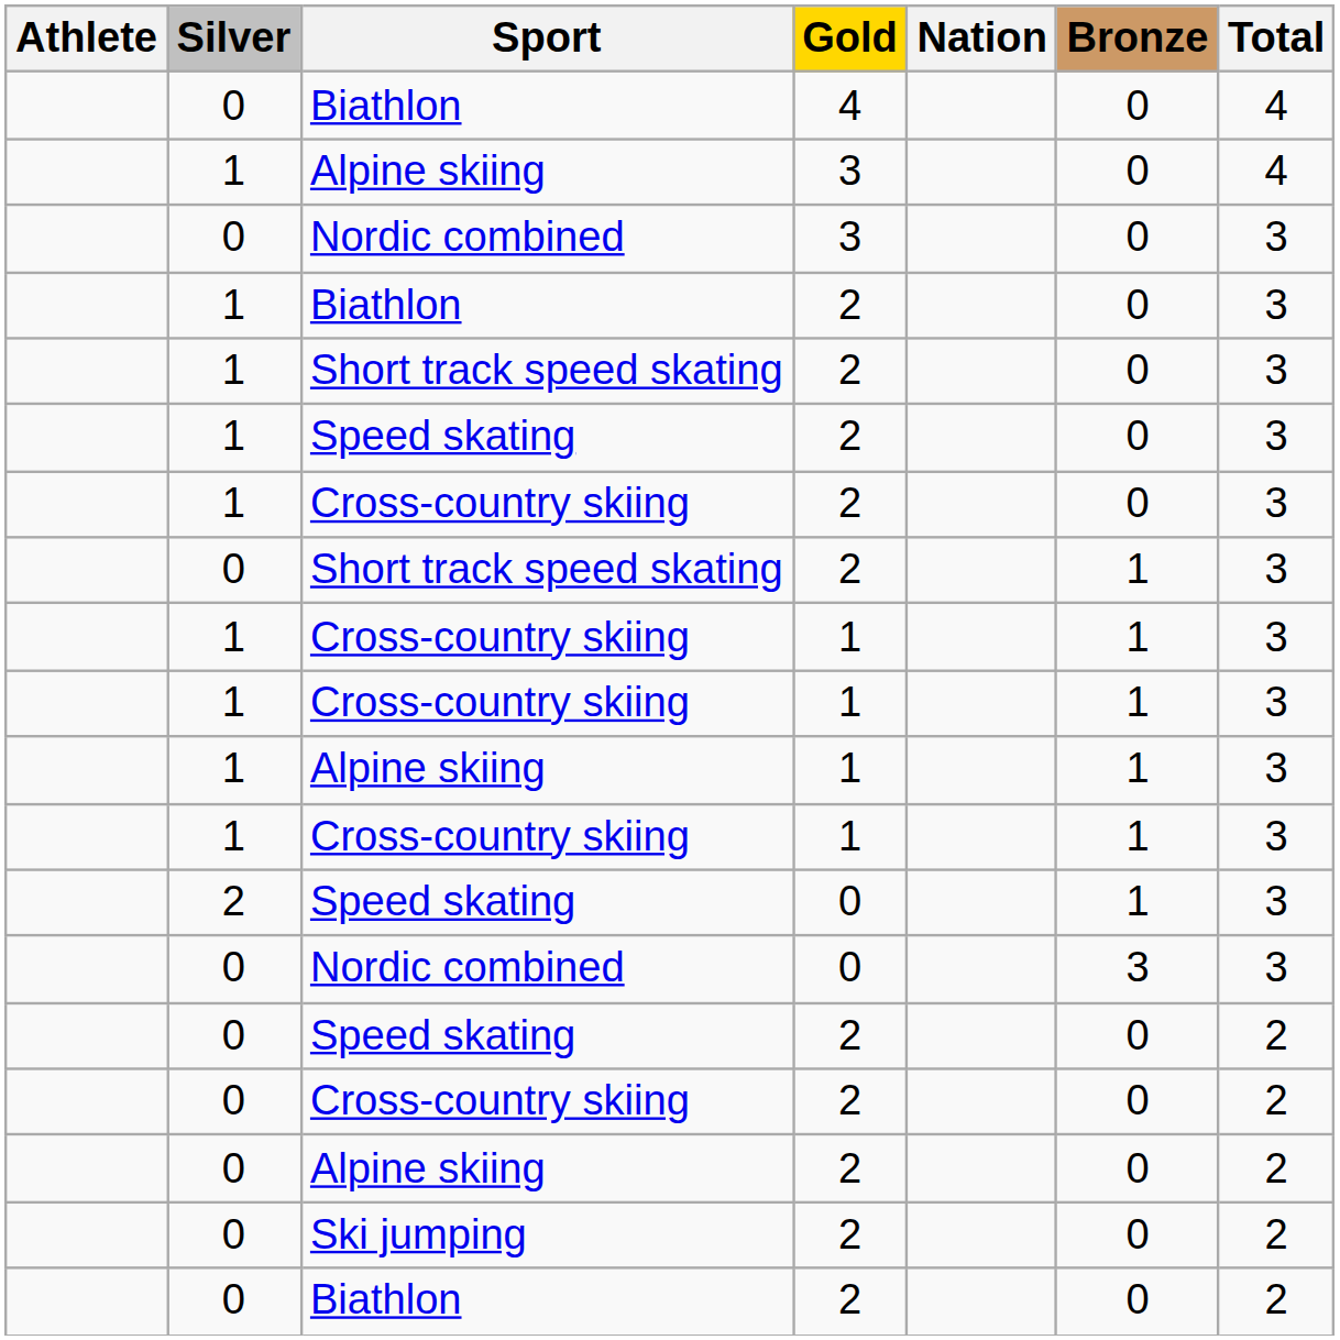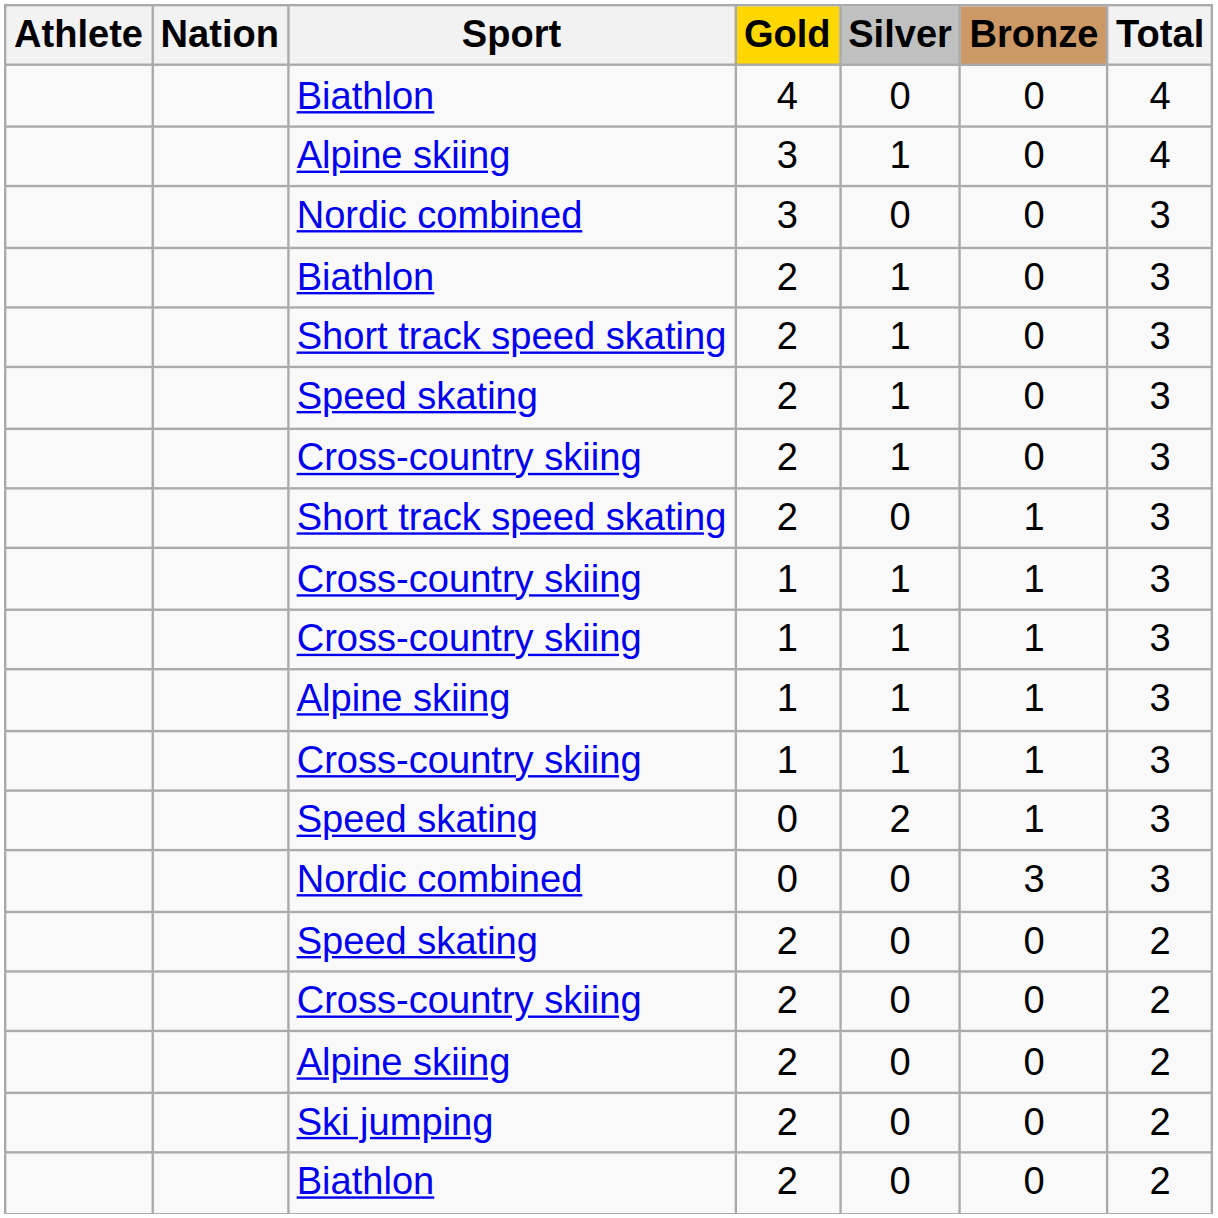columns swapped: Nation <-> Silver
